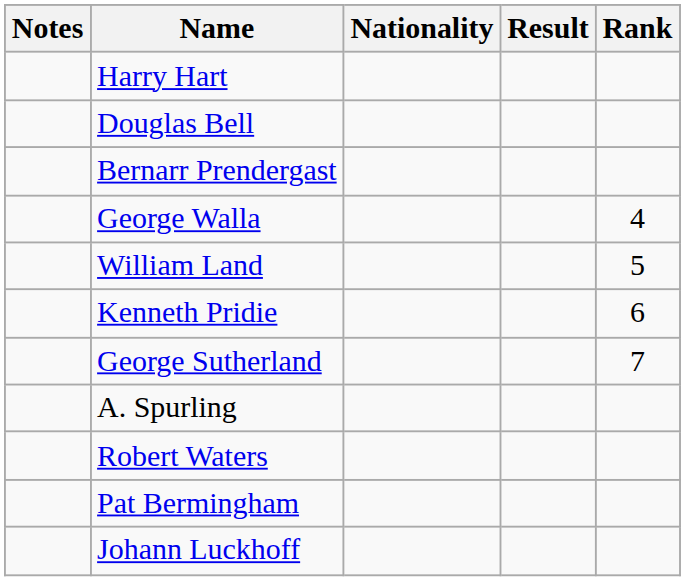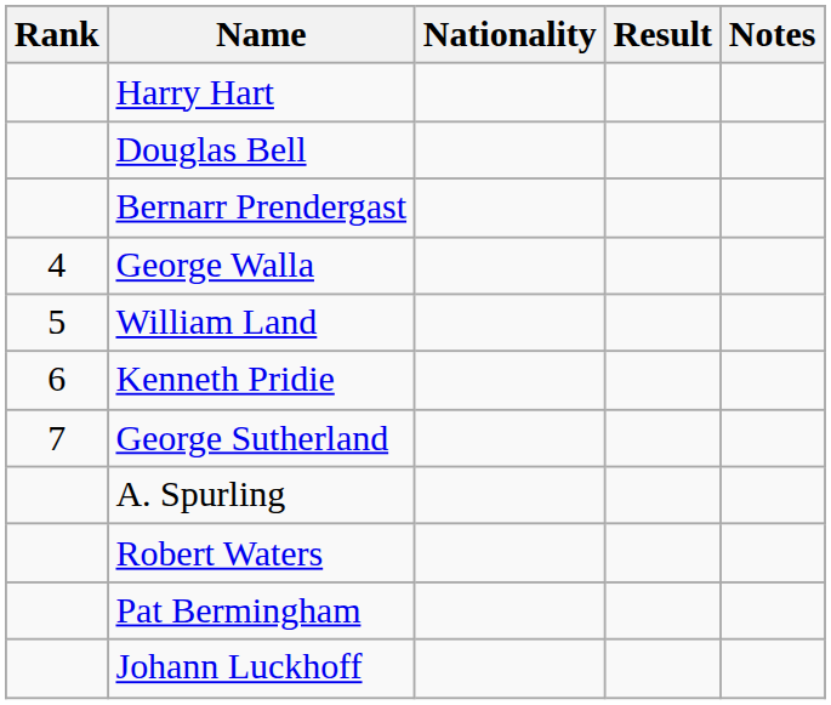columns swapped: Rank <-> Notes
